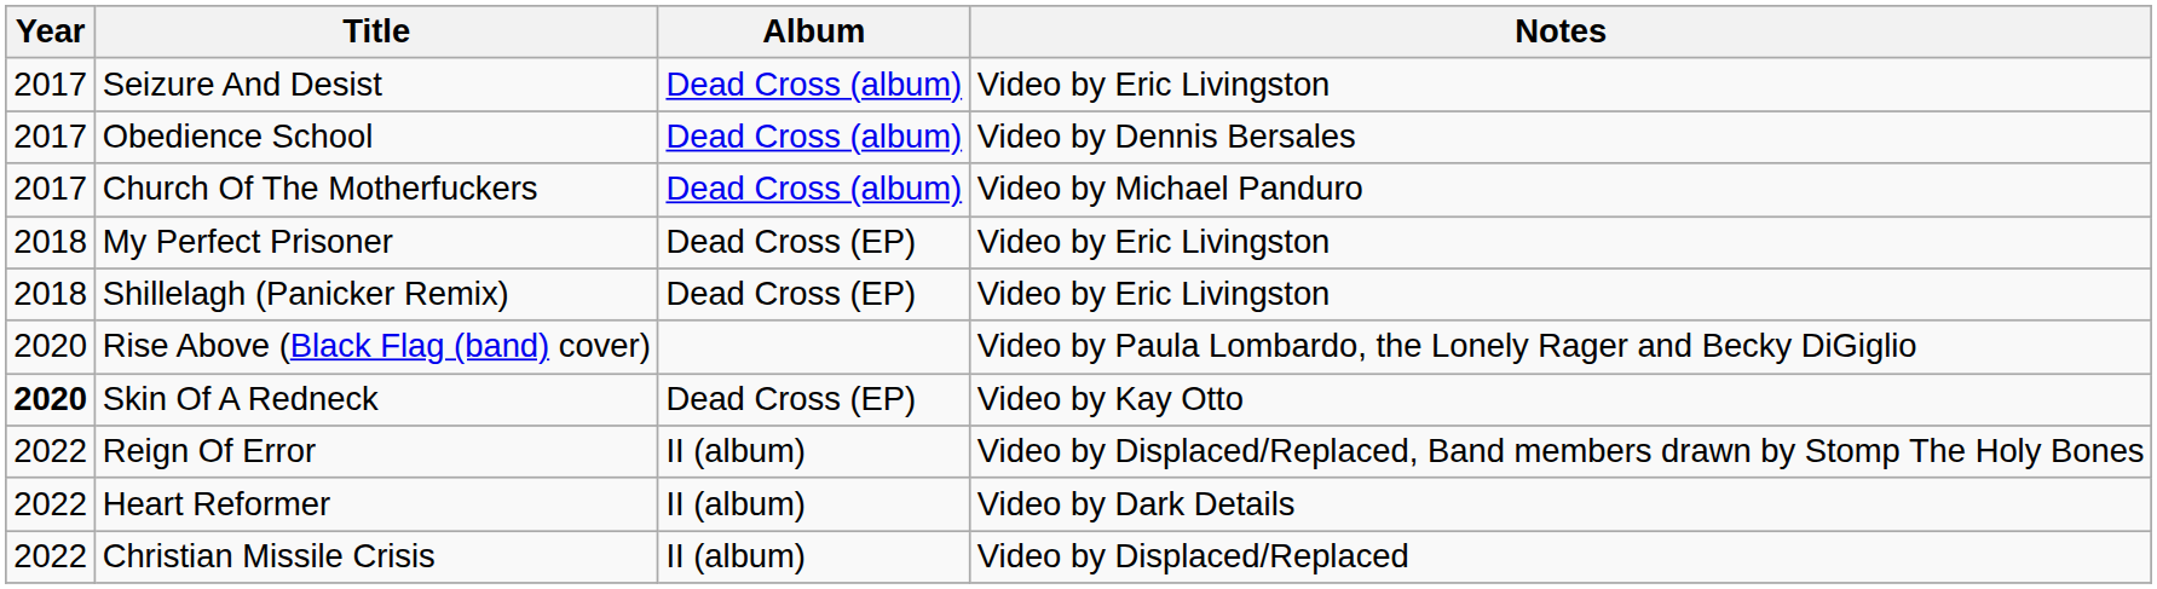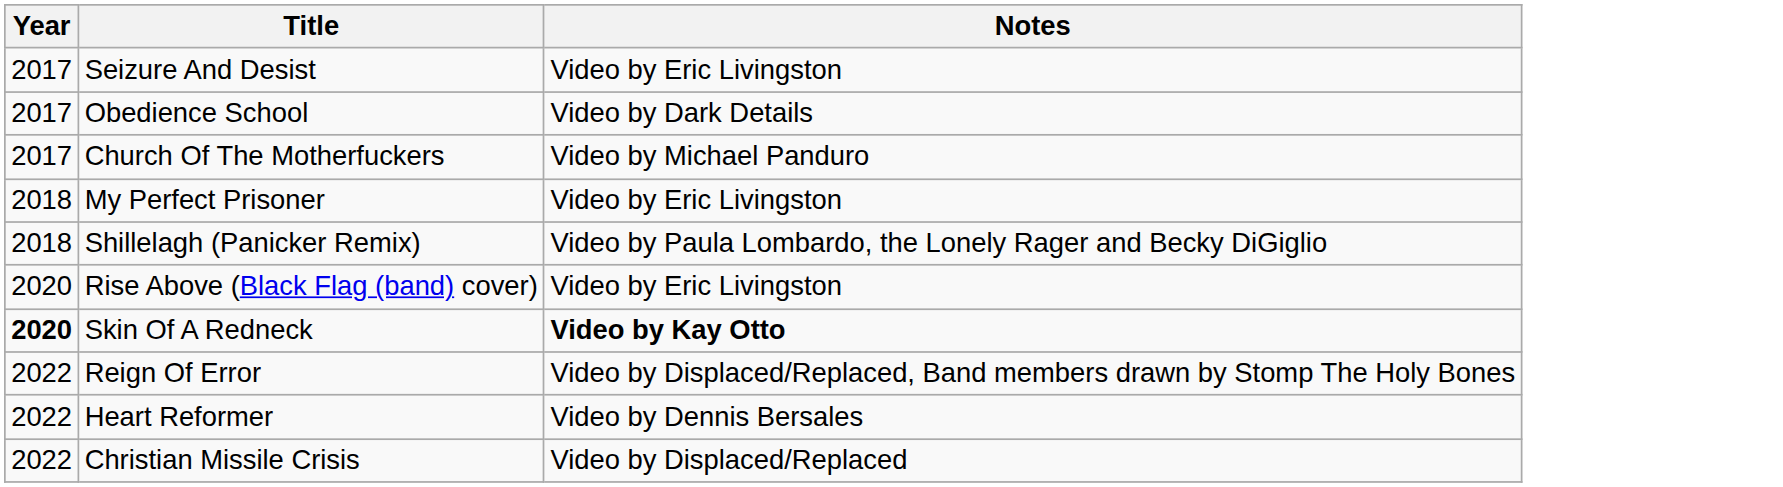- column: Album | Dead Cross (album) | Dead Cross (album) | Dead Cross (album) | Dead Cross (EP) | Dead Cross (EP) | Dead Cross (EP) | II (album) | II (album) | II (album)
Obedience School | Notes: Video by Dennis Bersales -> Video by Dark Details
Shillelagh (Panicker Remix) | Notes: Video by Eric Livingston -> Video by Paula Lombardo, the Lonely Rager and Becky DiGiglio
Rise Above (Black Flag (band) cover) | Notes: Video by Paula Lombardo, the Lonely Rager and Becky DiGiglio -> Video by Eric Livingston
Skin Of A Redneck | Notes: normal -> bold
Heart Reformer | Notes: Video by Dark Details -> Video by Dennis Bersales
